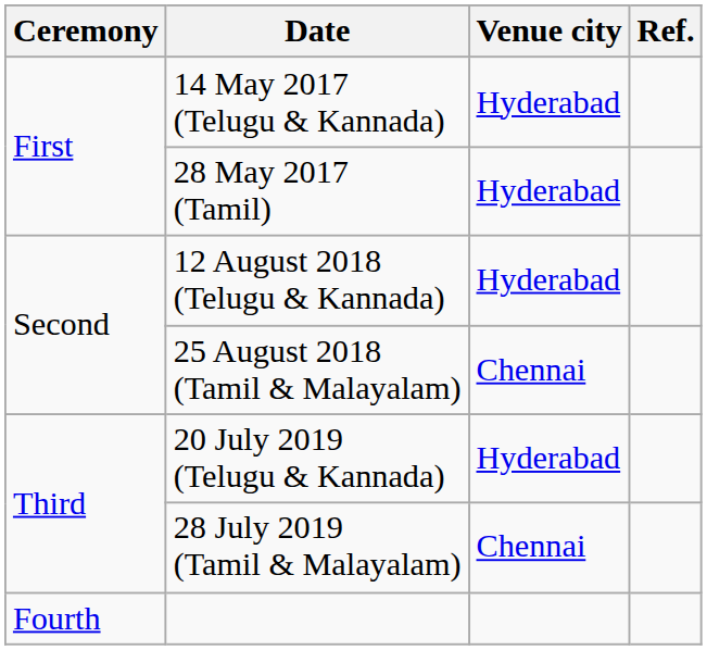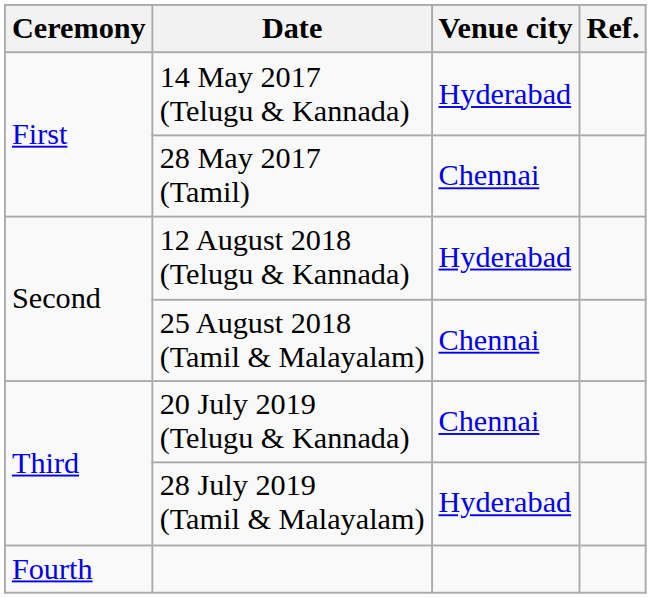28 May 2017 (Tamil) | Venue city: Hyderabad -> Chennai
20 July 2019 (Telugu & Kannada) | Venue city: Hyderabad -> Chennai
28 July 2019 (Tamil & Malayalam) | Venue city: Chennai -> Hyderabad
